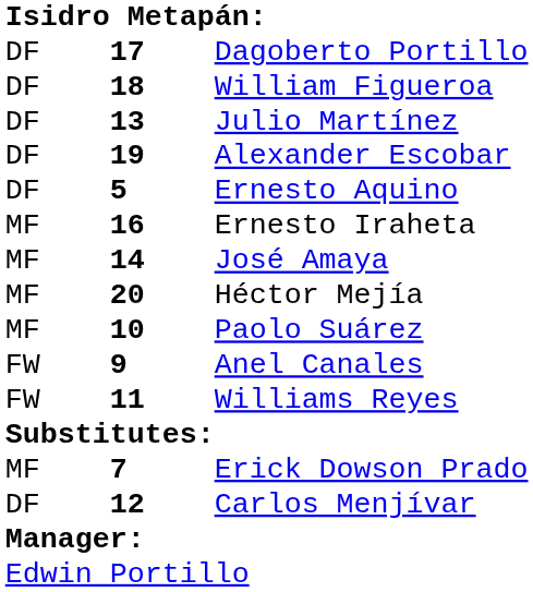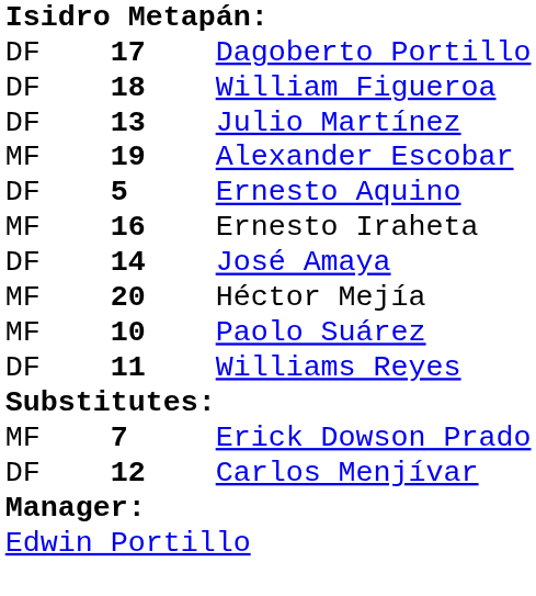Alexander Escobar | column 1: DF -> MF
José Amaya | column 1: MF -> DF
- row: FW | 9 | Anel Canales
Williams Reyes | column 1: FW -> DF
